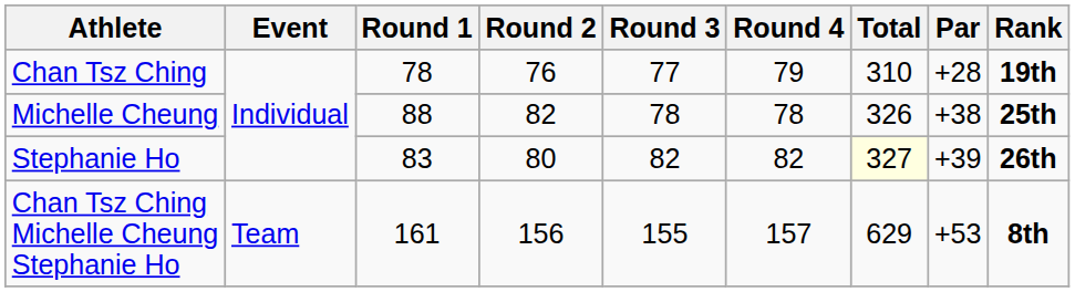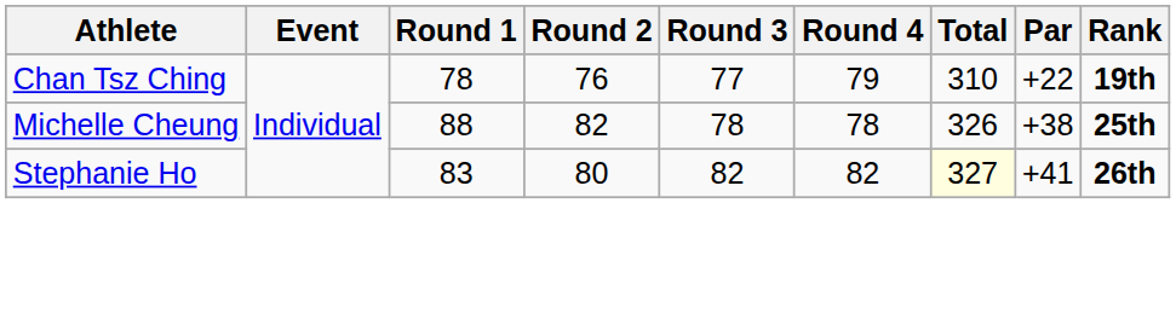Chan Tsz Ching | Par: +28 -> +22
Stephanie Ho | Par: +39 -> +41
- row: Chan Tsz Ching Michelle Cheung Stephanie Ho | Team | 161 | 156 | 155 | 157 | 629 | +53 | 8th
